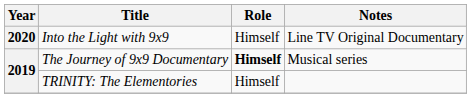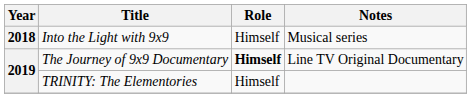Into the Light with 9x9 | Year: 2020 -> 2018
Into the Light with 9x9 | Notes: Line TV Original Documentary -> Musical series
The Journey of 9x9 Documentary | Notes: Musical series -> Line TV Original Documentary
